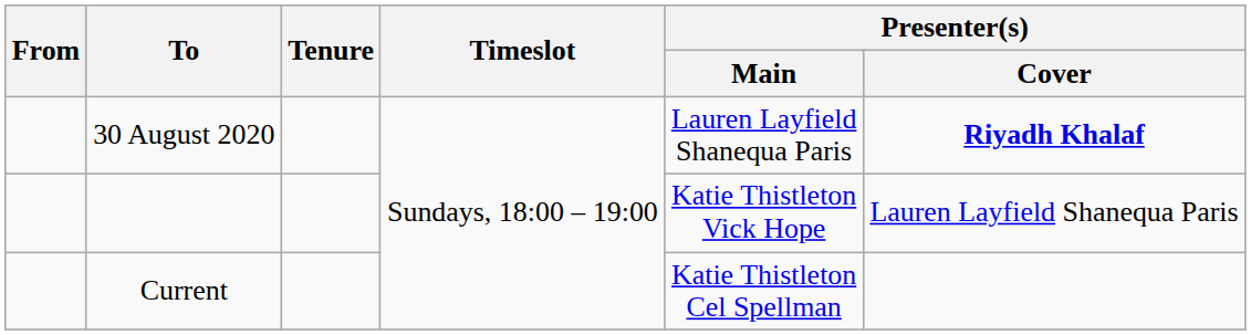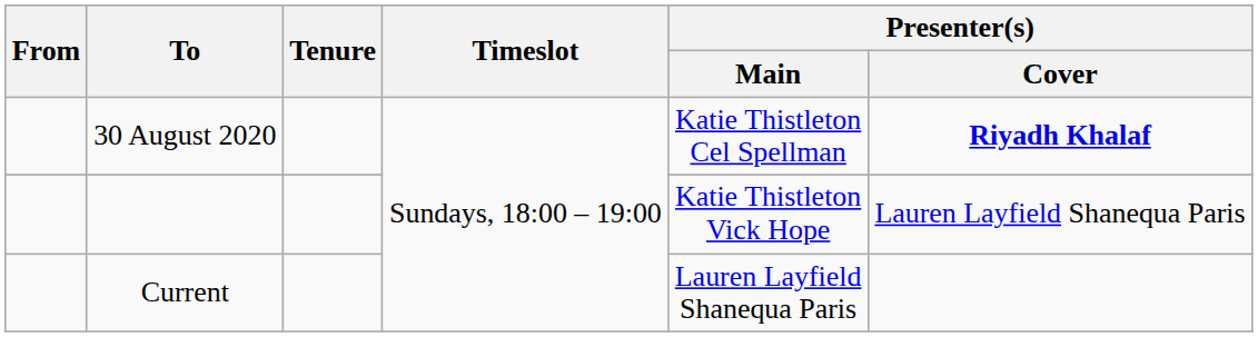30 August 2020 | Presenter(s) / Main: Lauren Layfield Shanequa Paris -> Katie Thistleton Cel Spellman
Current | Presenter(s) / Main: Katie Thistleton Cel Spellman -> Lauren Layfield Shanequa Paris
